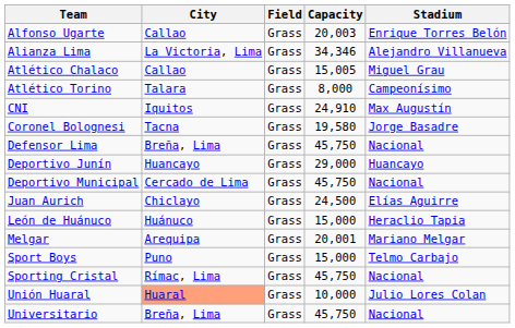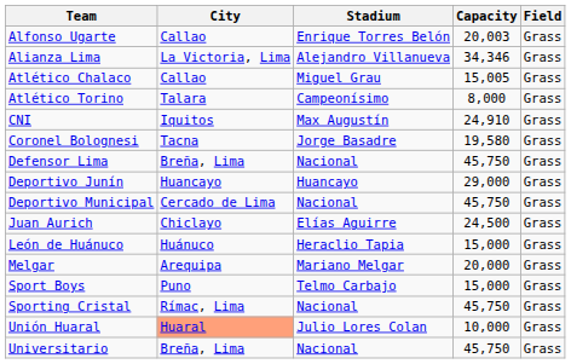columns swapped: Stadium <-> Field
Melgar | Capacity: 20,001 -> 20,000
